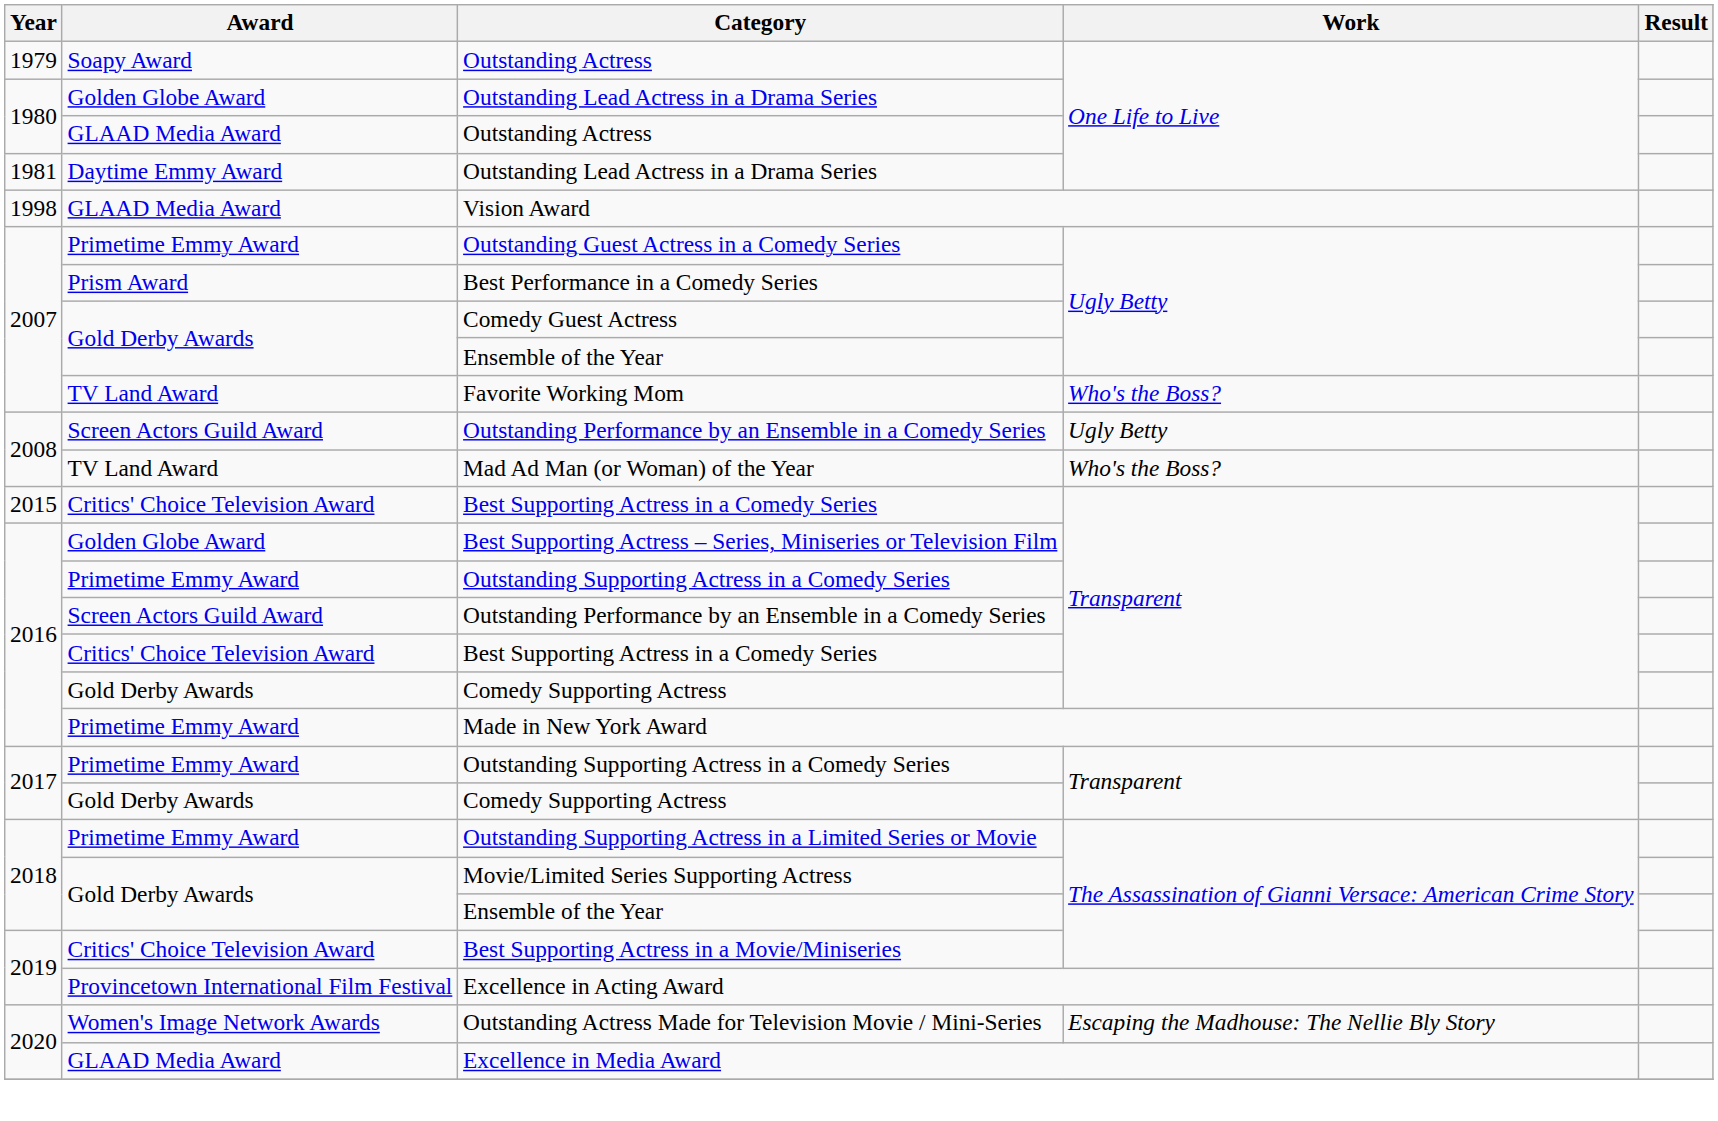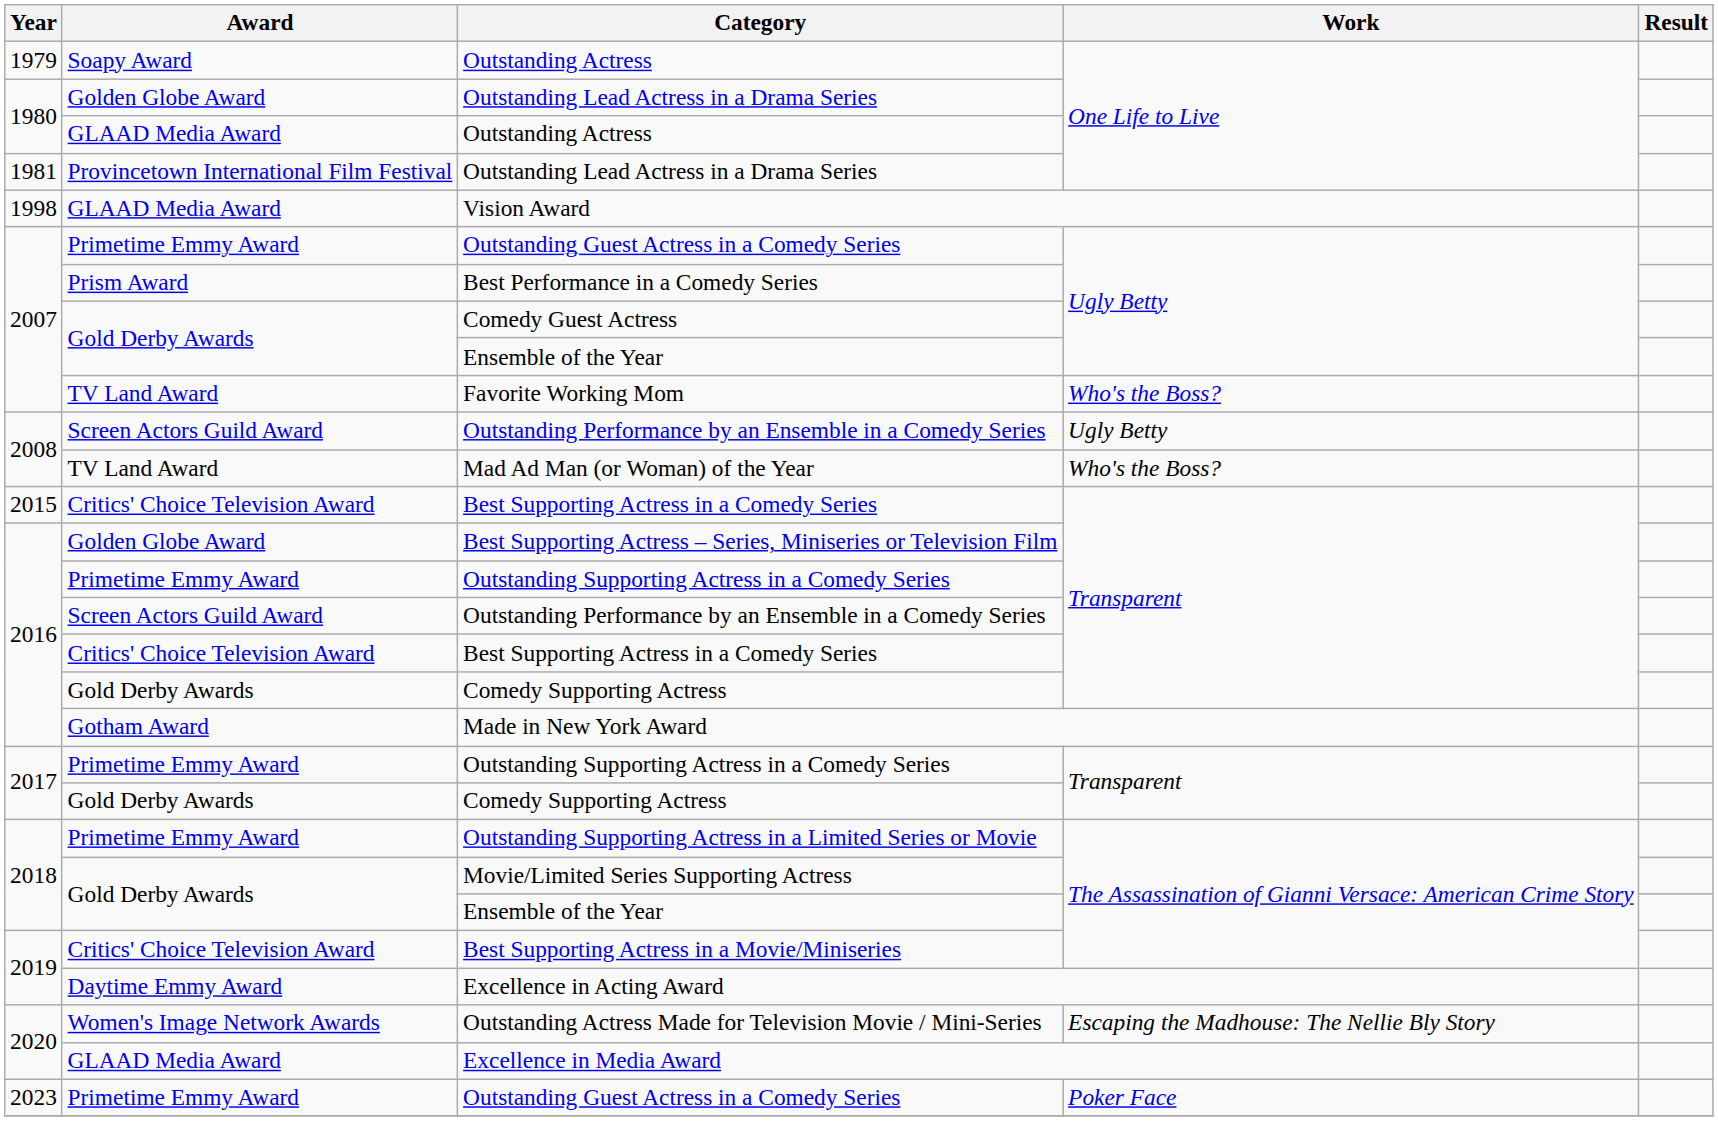1981 / Outstanding Lead Actress in a Drama Series | Award: Daytime Emmy Award -> Provincetown International Film Festival
Made in New York Award | Award: Primetime Emmy Award -> Gotham Award
Excellence in Acting Award | Award: Provincetown International Film Festival -> Daytime Emmy Award
+ row: 2023 | Primetime Emmy Award | Outstanding Guest Actress in a Comedy Series | Poker Face
